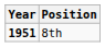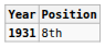8th | Year: 1951 -> 1931
